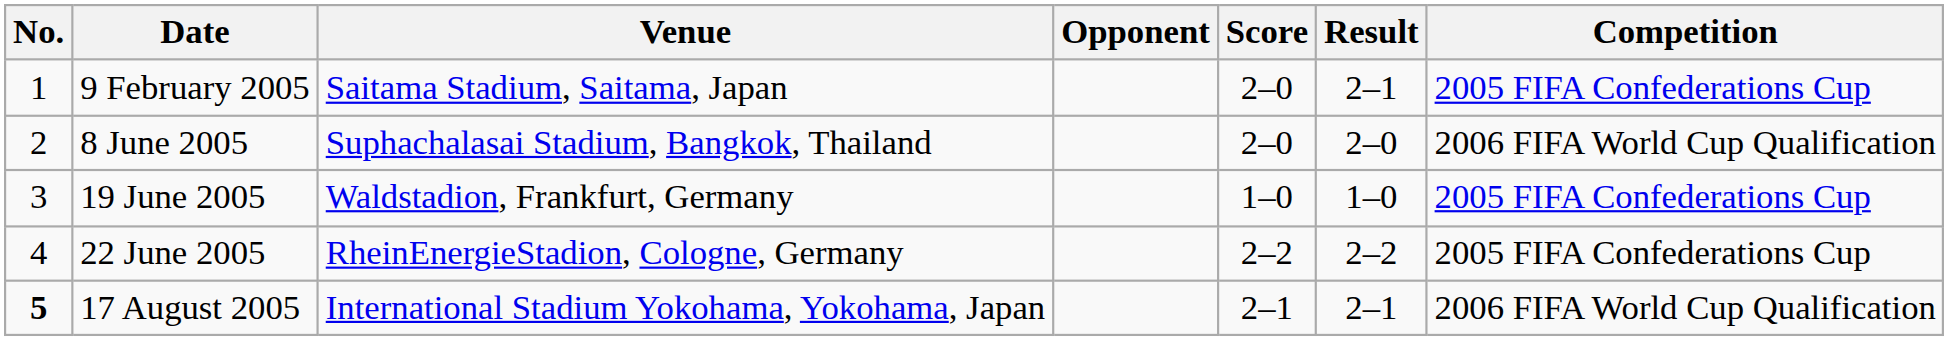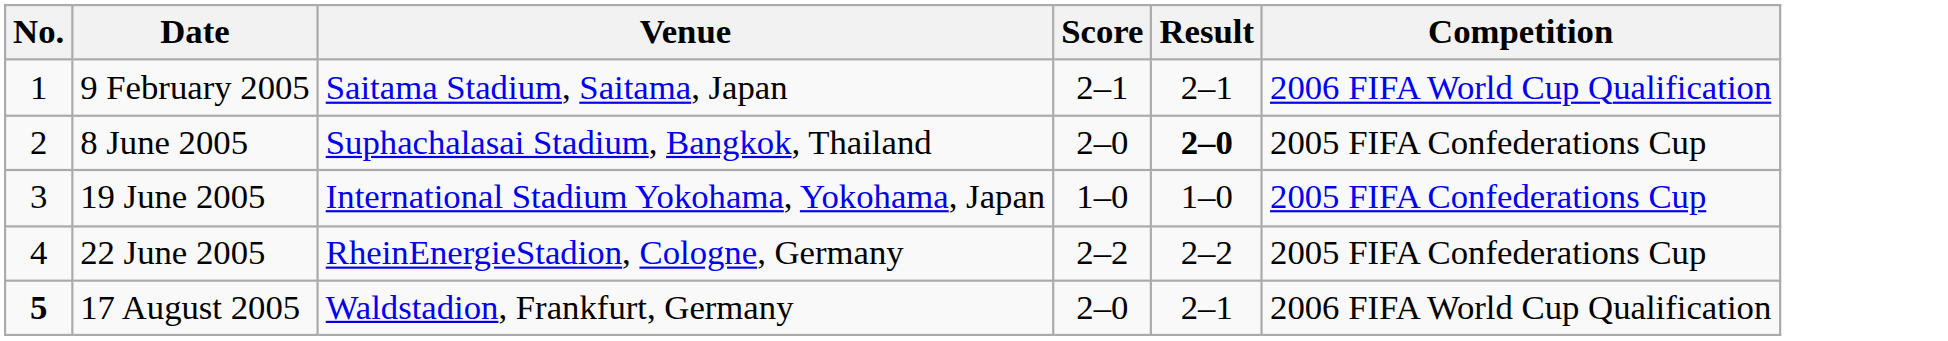- column: Opponent
9 February 2005 | Score: 2–0 -> 2–1
9 February 2005 | Competition: 2005 FIFA Confederations Cup -> 2006 FIFA World Cup Qualification
8 June 2005 | Result: normal -> bold
8 June 2005 | Competition: 2006 FIFA World Cup Qualification -> 2005 FIFA Confederations Cup
19 June 2005 | Venue: Waldstadion, Frankfurt, Germany -> International Stadium Yokohama, Yokohama, Japan
17 August 2005 | Venue: International Stadium Yokohama, Yokohama, Japan -> Waldstadion, Frankfurt, Germany
17 August 2005 | Score: 2–1 -> 2–0
